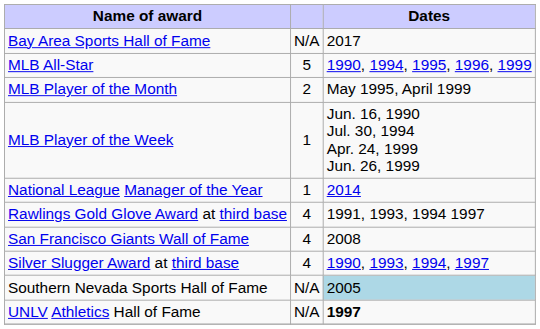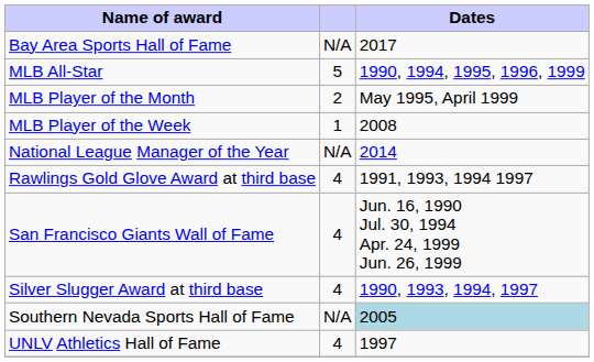MLB Player of the Week | Dates: Jun. 16, 1990 Jul. 30, 1994 Apr. 24, 1999 Jun. 26, 1999 -> 2008
National League Manager of the Year | column 2: 1 -> N/A
San Francisco Giants Wall of Fame | Dates: 2008 -> Jun. 16, 1990 Jul. 30, 1994 Apr. 24, 1999 Jun. 26, 1999
UNLV Athletics Hall of Fame | column 2: N/A -> 4
UNLV Athletics Hall of Fame | Dates: bold -> normal
